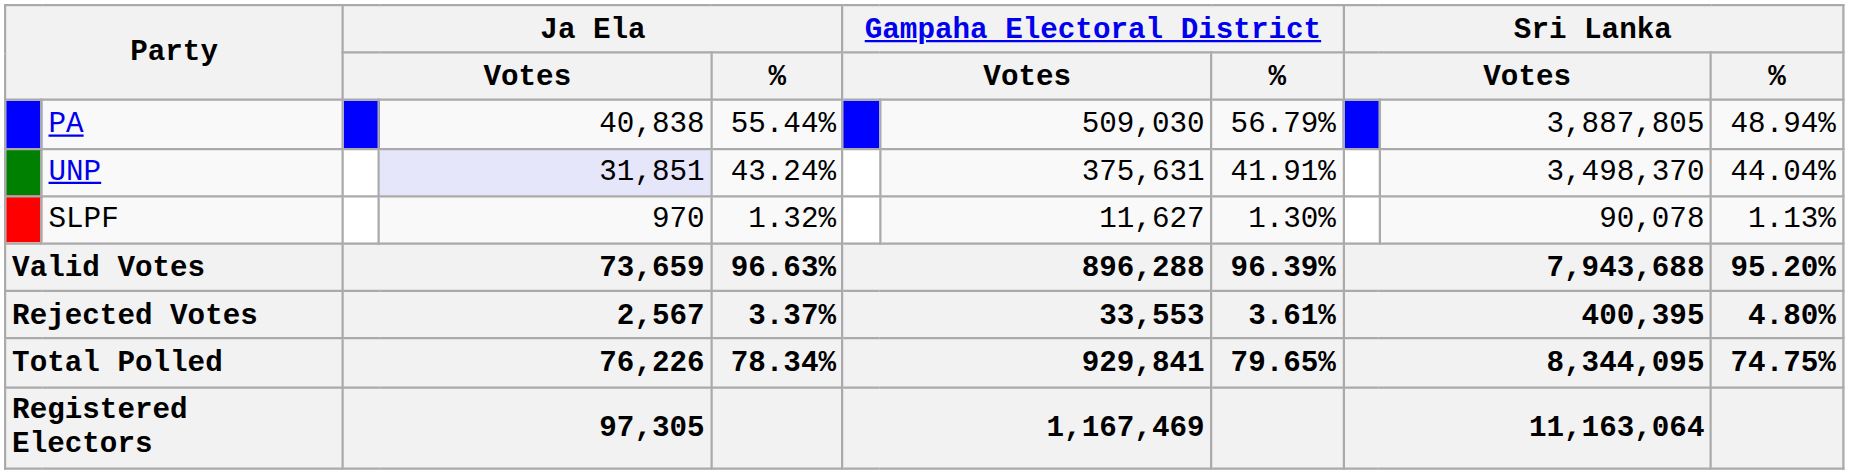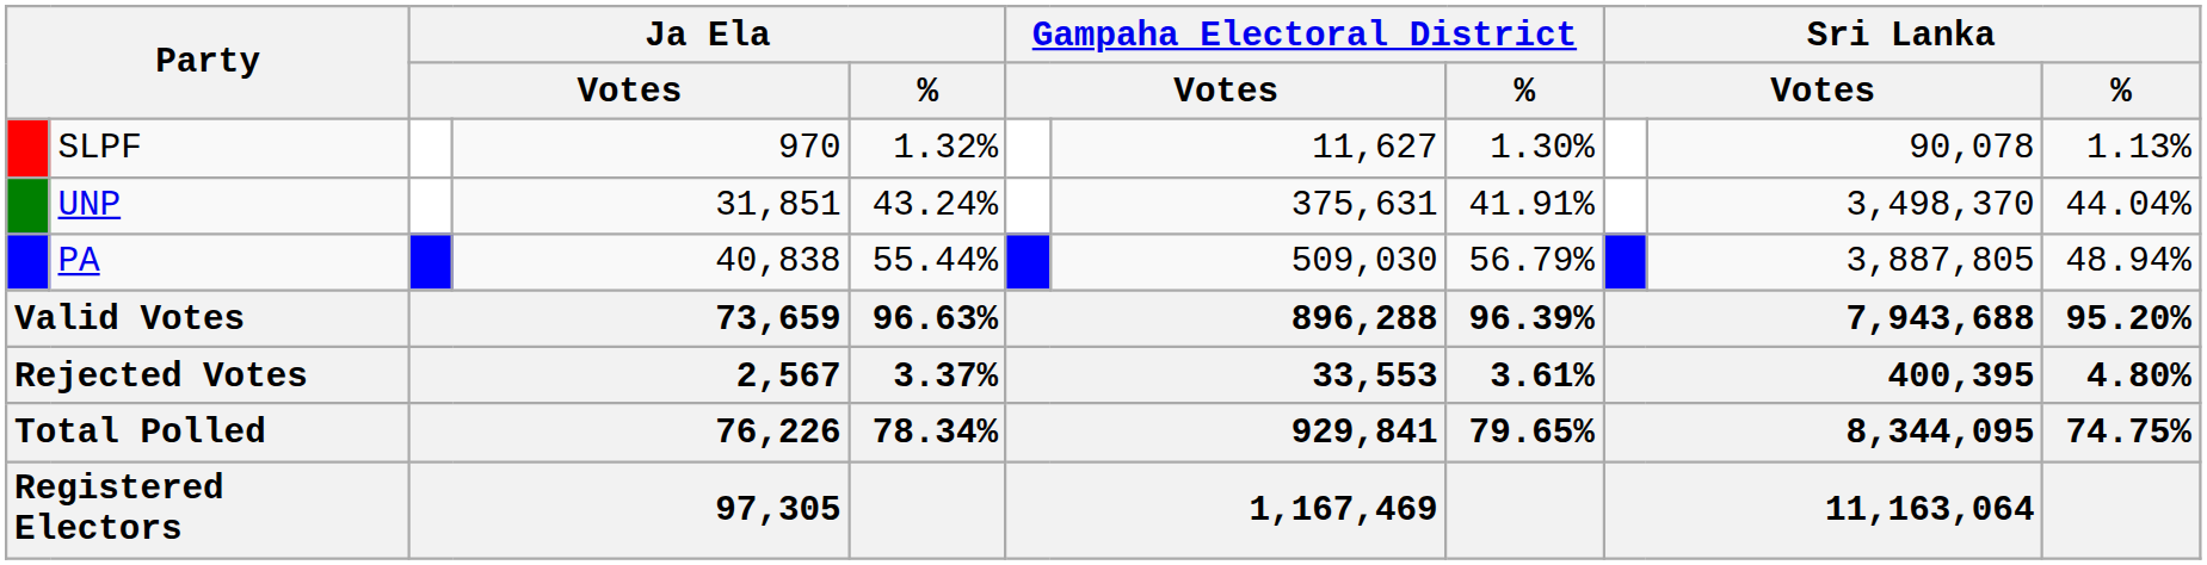rows swapped: PA <-> SLPF
UNP | column 4: lavender background -> no background
